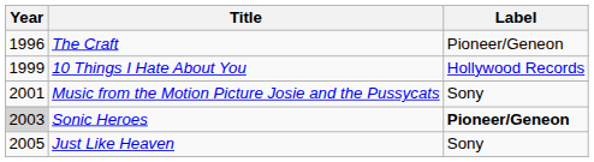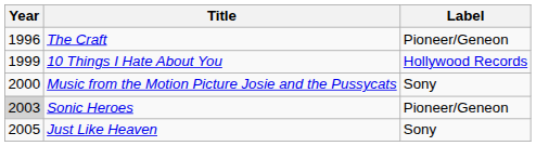Music from the Motion Picture Josie and the Pussycats | Year: 2001 -> 2000
Sonic Heroes | Label: bold -> normal
